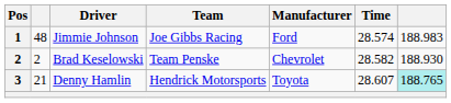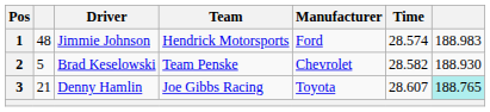Jimmie Johnson | Team: Joe Gibbs Racing -> Hendrick Motorsports
Brad Keselowski | column 2: 2 -> 5
Denny Hamlin | Team: Hendrick Motorsports -> Joe Gibbs Racing
